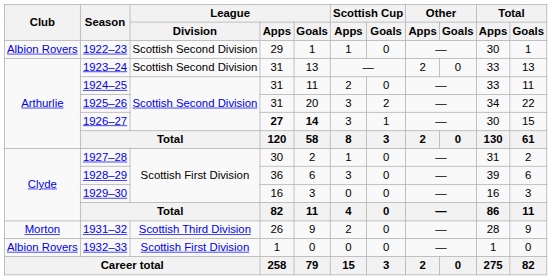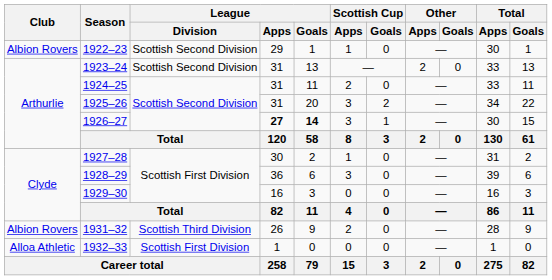1931–32 | Club: Morton -> Albion Rovers
1932–33 | Club: Albion Rovers -> Alloa Athletic
